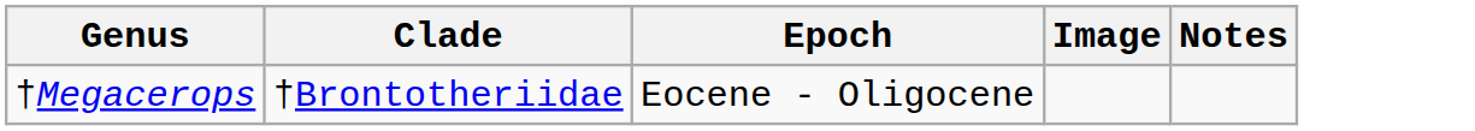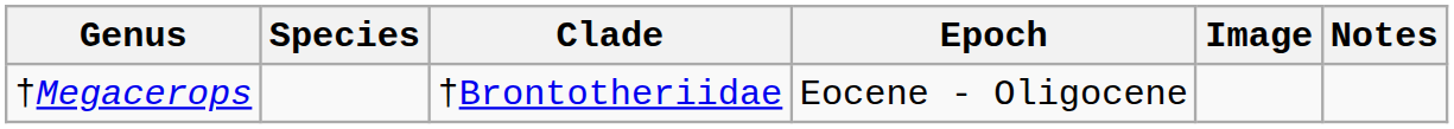+ column: Species
